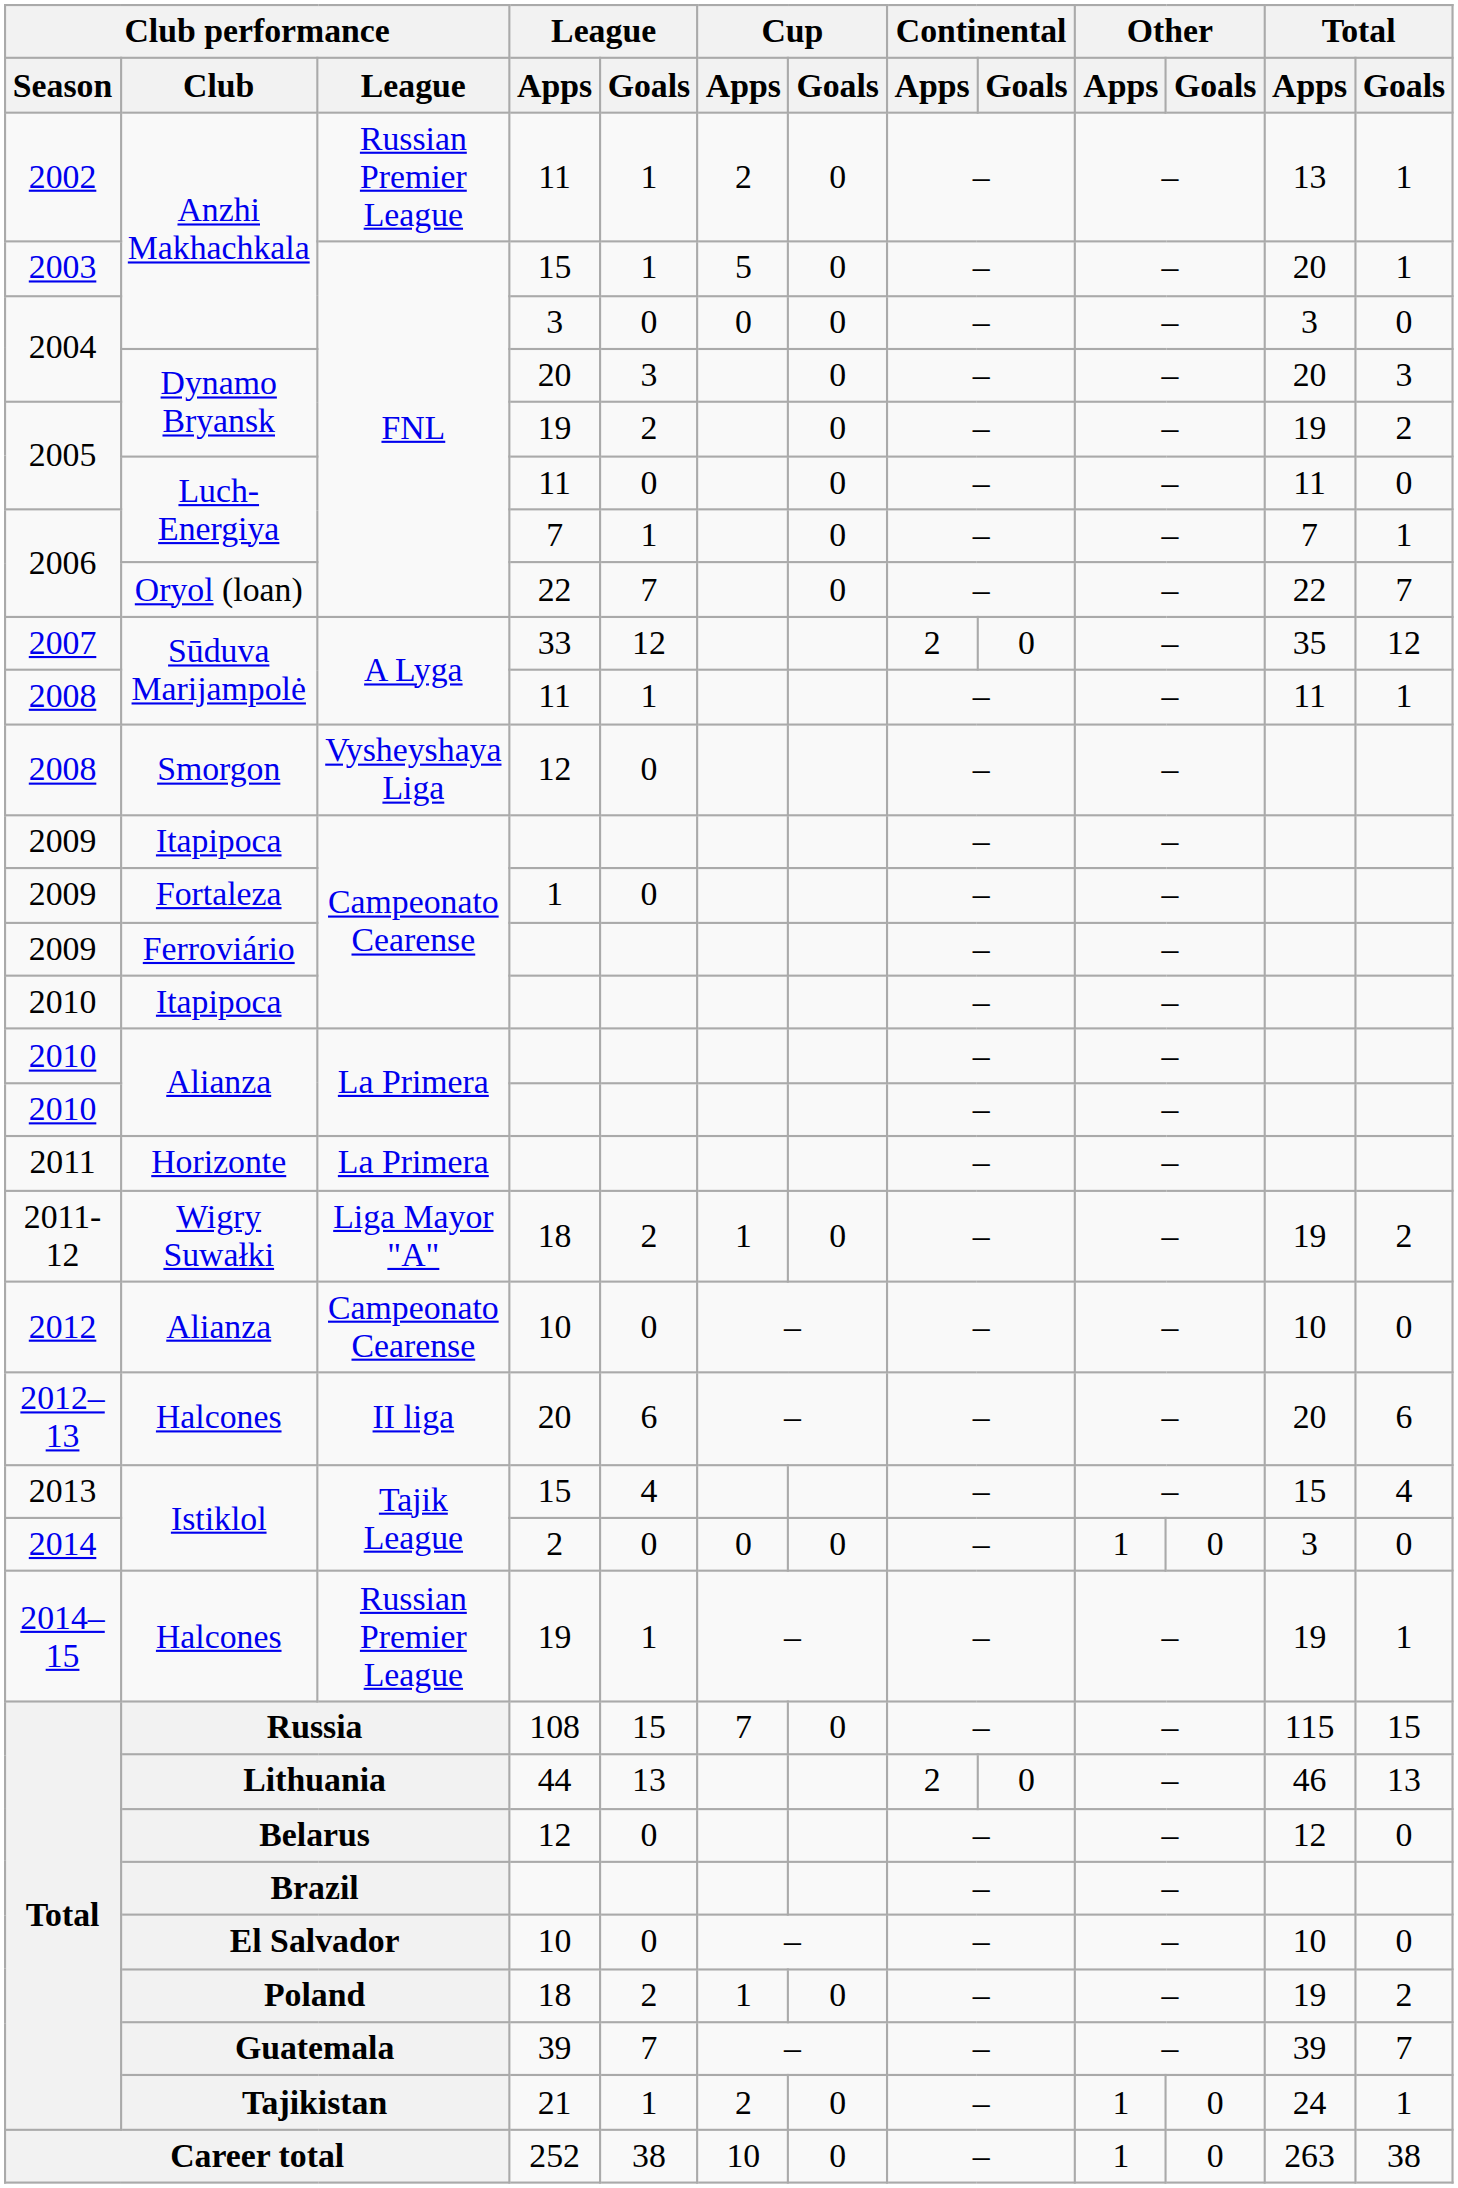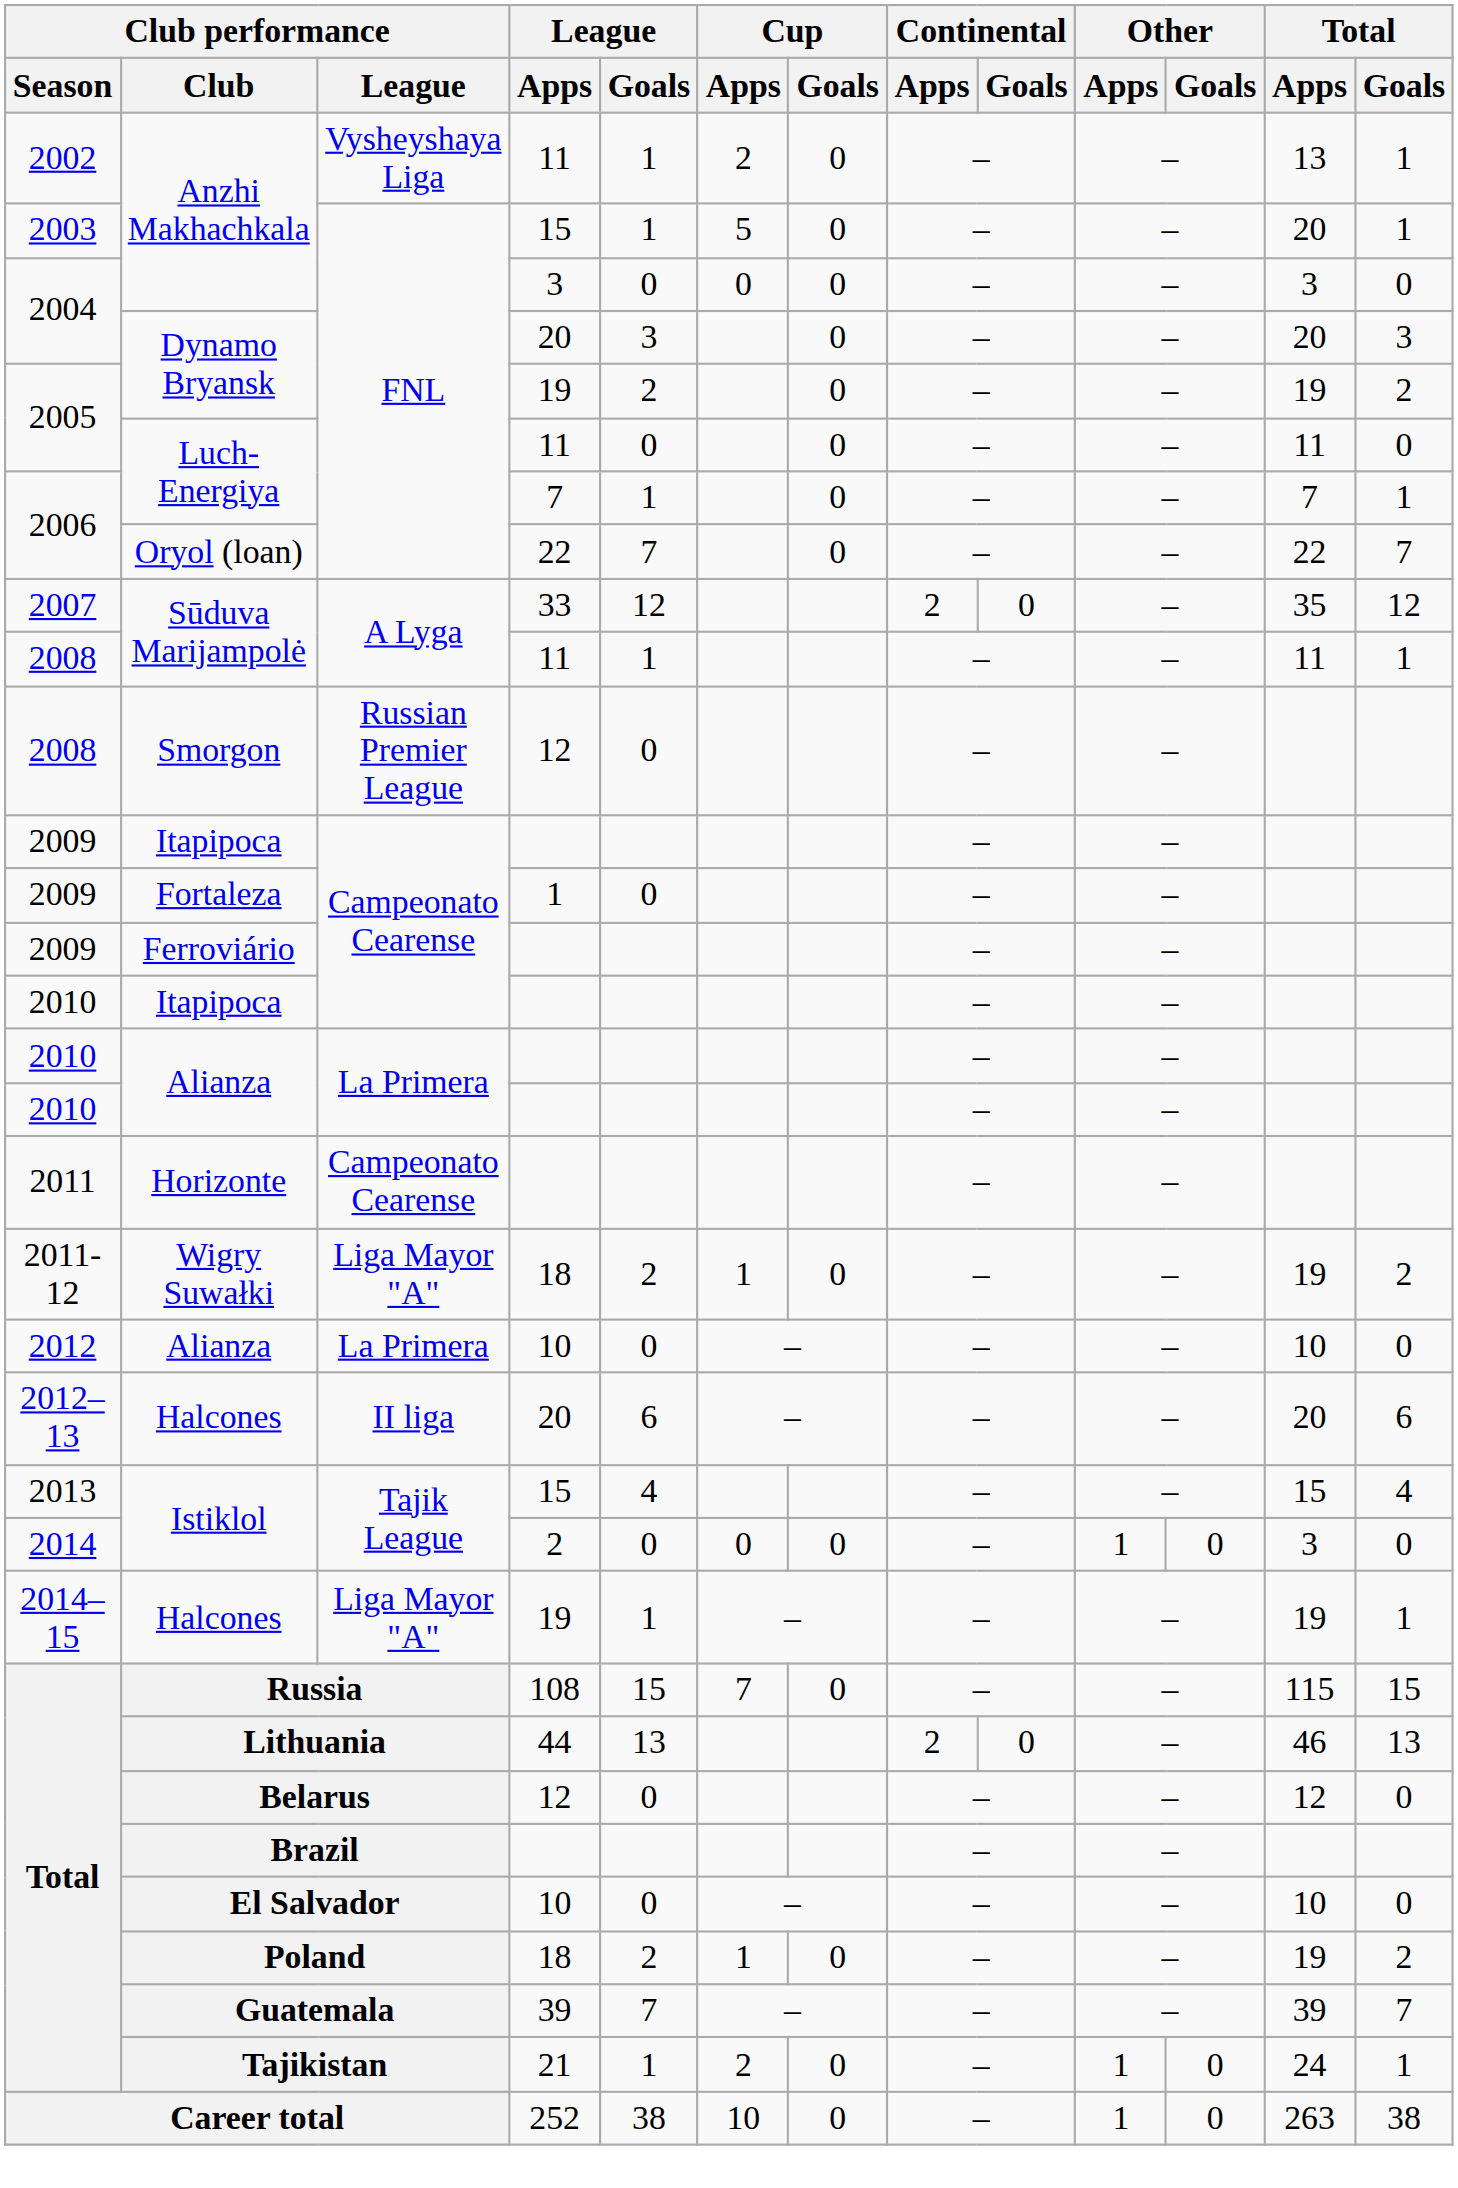2002 / Anzhi Makhachkala | Club performance / League: Russian Premier League -> Vysheyshaya Liga
Smorgon | Club performance / League: Vysheyshaya Liga -> Russian Premier League
Horizonte | Club performance / League: La Primera -> Campeonato Cearense
2012 / Alianza | Club performance / League: Campeonato Cearense -> La Primera
2014–15 / Halcones | Club performance / League: Russian Premier League -> Liga Mayor "A"
